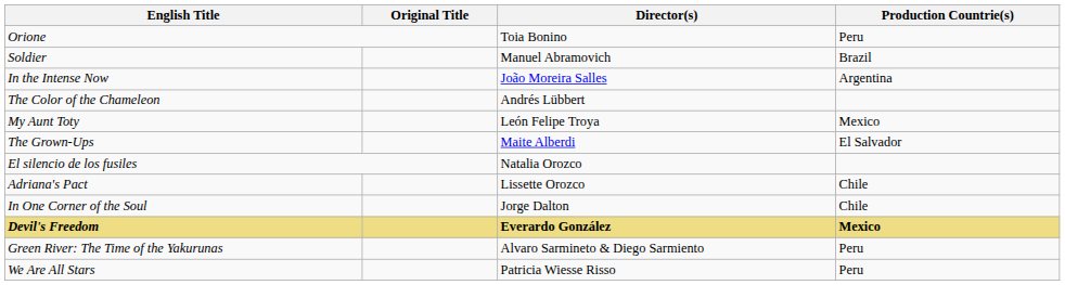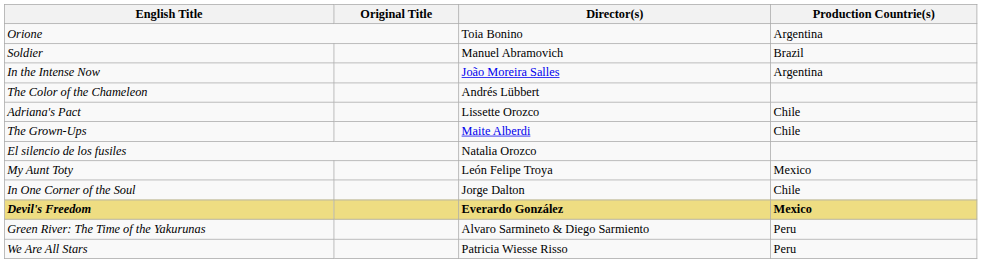Orione | Production Countrie(s): Peru -> Argentina
rows swapped: Adriana's Pact <-> My Aunt Toty
The Grown-Ups | Production Countrie(s): El Salvador -> Chile
